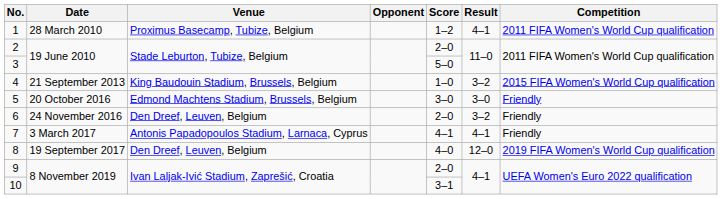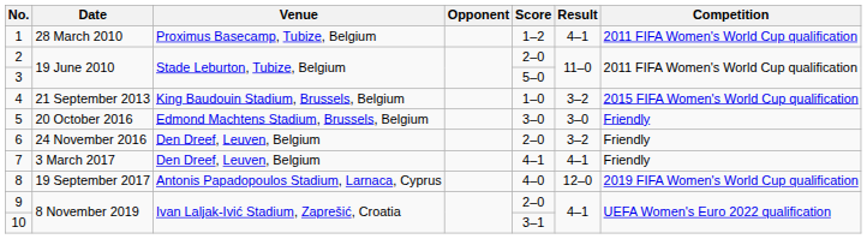7 | Venue: Antonis Papadopoulos Stadium, Larnaca, Cyprus -> Den Dreef, Leuven, Belgium
8 | Venue: Den Dreef, Leuven, Belgium -> Antonis Papadopoulos Stadium, Larnaca, Cyprus
